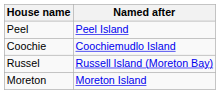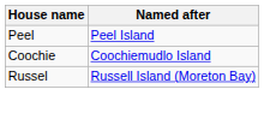- row: Moreton | Moreton Island
